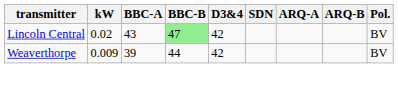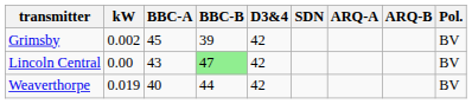+ row: Grimsby | 0.002 | 45 | 39 | 42 | BV
Lincoln Central | kW: 0.02 -> 0.00
Weaverthorpe | kW: 0.009 -> 0.019
Weaverthorpe | BBC-A: 39 -> 40
